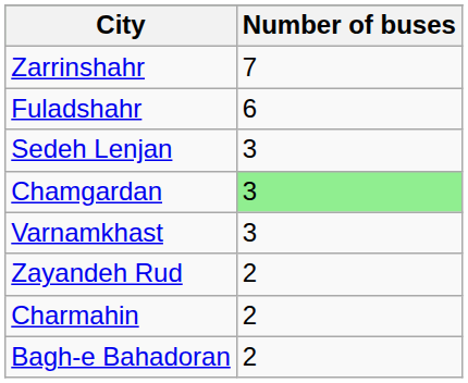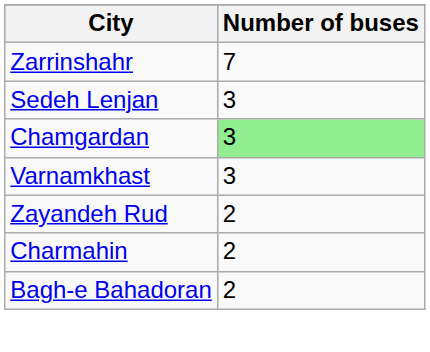- row: Fuladshahr | 6
